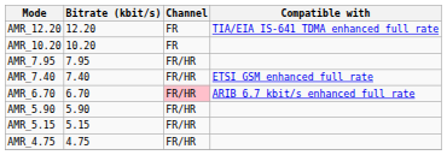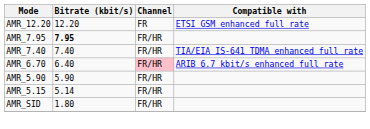AMR_12.20 | Compatible with: TIA/EIA IS-641 TDMA enhanced full rate -> ETSI GSM enhanced full rate
- row: AMR_10.20 | 10.20 | FR
AMR_7.95 | Bitrate (kbit/s): normal -> bold
AMR_7.40 | Compatible with: ETSI GSM enhanced full rate -> TIA/EIA IS-641 TDMA enhanced full rate
AMR_6.70 | Bitrate (kbit/s): 6.70 -> 6.40
AMR_5.15 | Bitrate (kbit/s): 5.15 -> 5.14
- row: AMR_4.75 | 4.75 | FR/HR
+ row: AMR_SID | 1.80 | FR/HR
